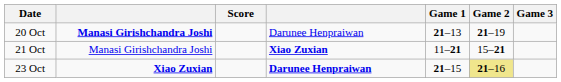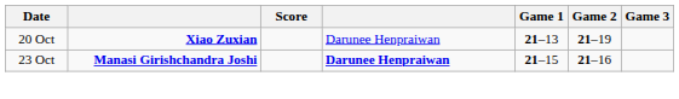20 Oct | column 2: Manasi Girishchandra Joshi -> Xiao Zuxian
- row: 21 Oct | Manasi Girishchandra Joshi | Xiao Zuxian | 11–21 | 15–21
23 Oct | column 2: Xiao Zuxian -> Manasi Girishchandra Joshi
23 Oct | Game 2: khaki background -> no background
